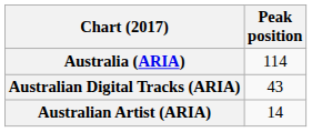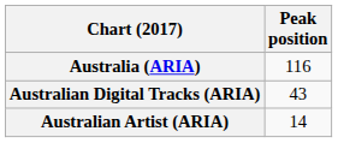Australia (ARIA) | Peak position: 114 -> 116
